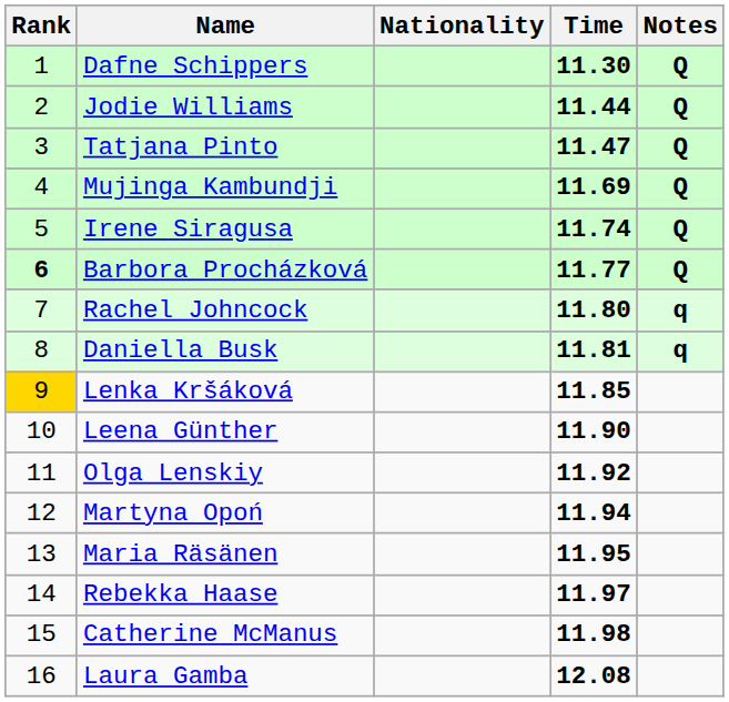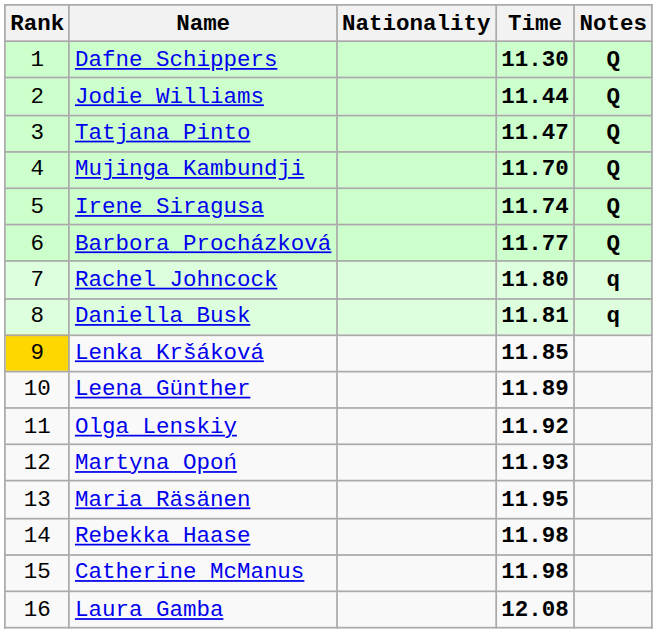Mujinga Kambundji | Time: 11.69 -> 11.70
Barbora Procházková | Rank: bold -> normal
Leena Günther | Time: 11.90 -> 11.89
Martyna Opoń | Time: 11.94 -> 11.93
Rebekka Haase | Time: 11.97 -> 11.98
